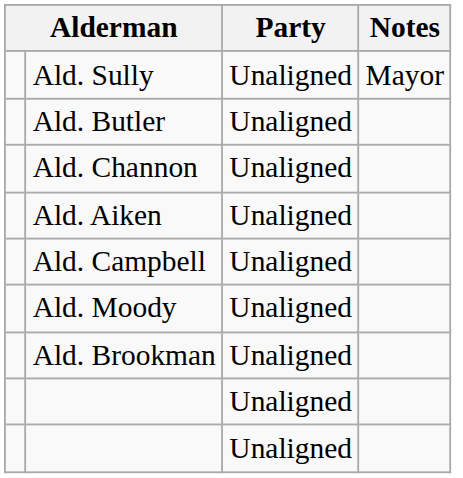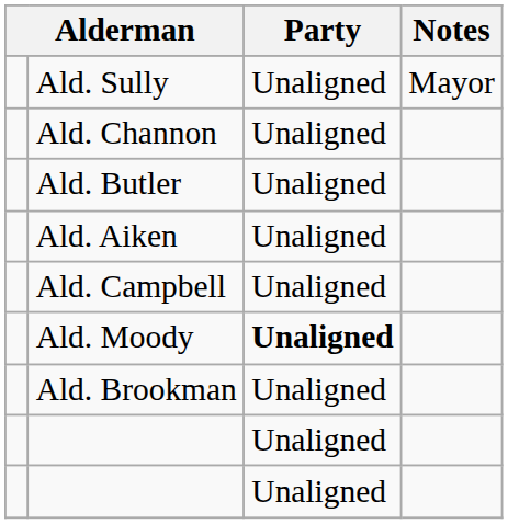rows swapped: Ald. Channon <-> Ald. Butler
Ald. Moody | Party: normal -> bold
